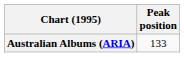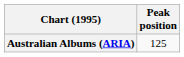Australian Albums (ARIA) | Peak position: 133 -> 125
